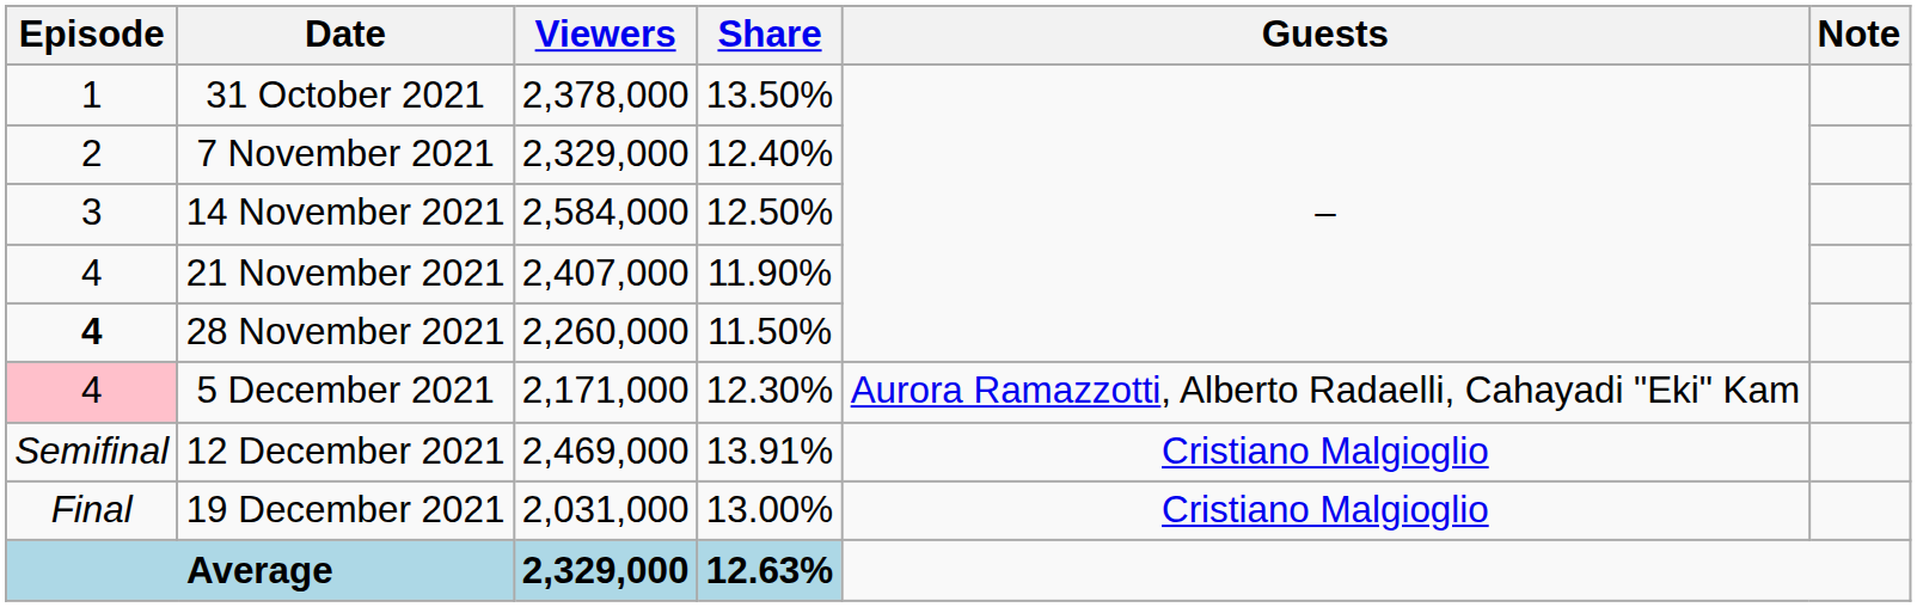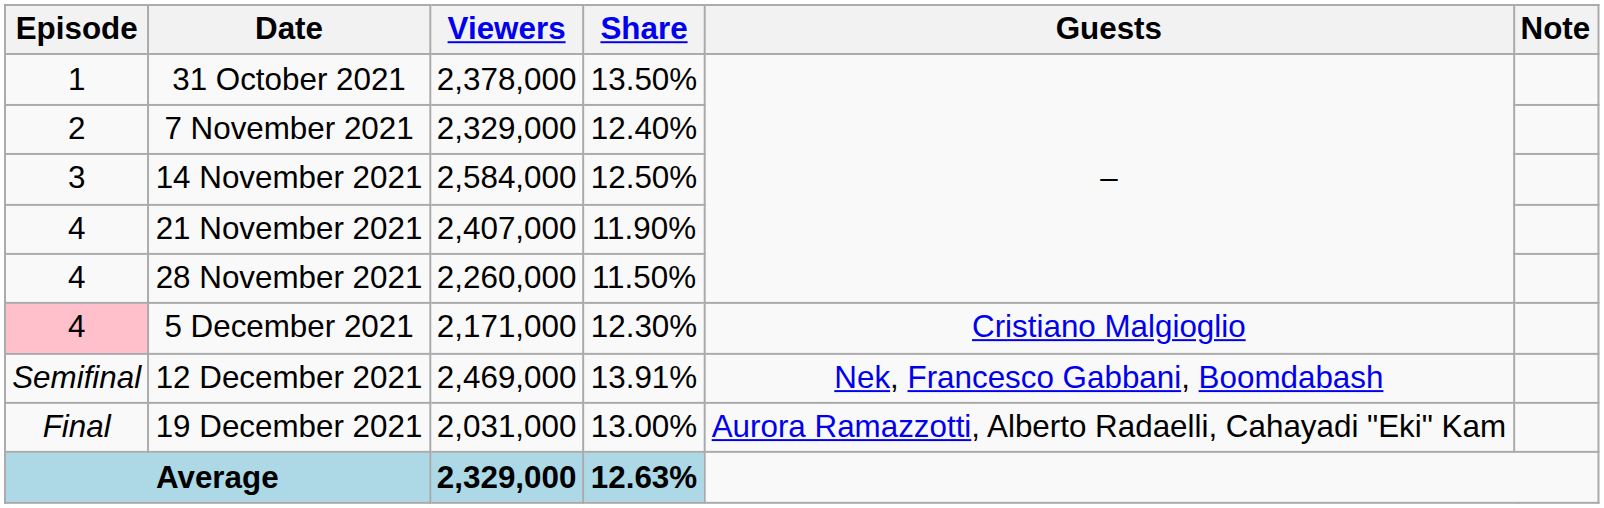28 November 2021 | Episode: bold -> normal
5 December 2021 | Guests: Aurora Ramazzotti, Alberto Radaelli, Cahayadi "Eki" Kam -> Cristiano Malgioglio
12 December 2021 | Guests: Cristiano Malgioglio -> Nek, Francesco Gabbani, Boomdabash
19 December 2021 | Guests: Cristiano Malgioglio -> Aurora Ramazzotti, Alberto Radaelli, Cahayadi "Eki" Kam
